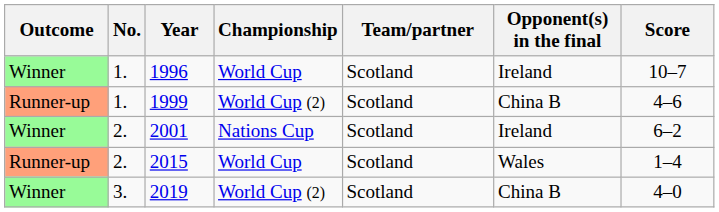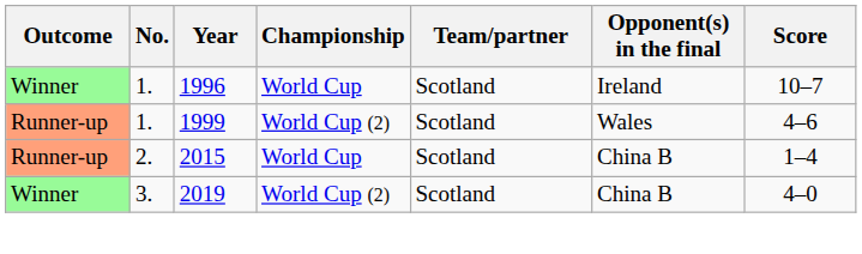1999 | Opponent(s) in the final: China B -> Wales
- row: Winner | 2. | 2001 | Nations Cup | Scotland | Ireland | 6–2
2015 | Opponent(s) in the final: Wales -> China B
